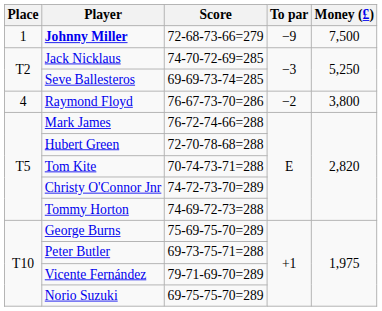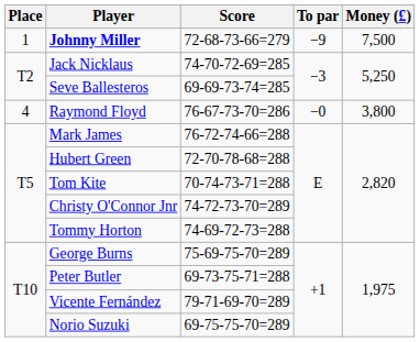Raymond Floyd | To par: −2 -> −0
